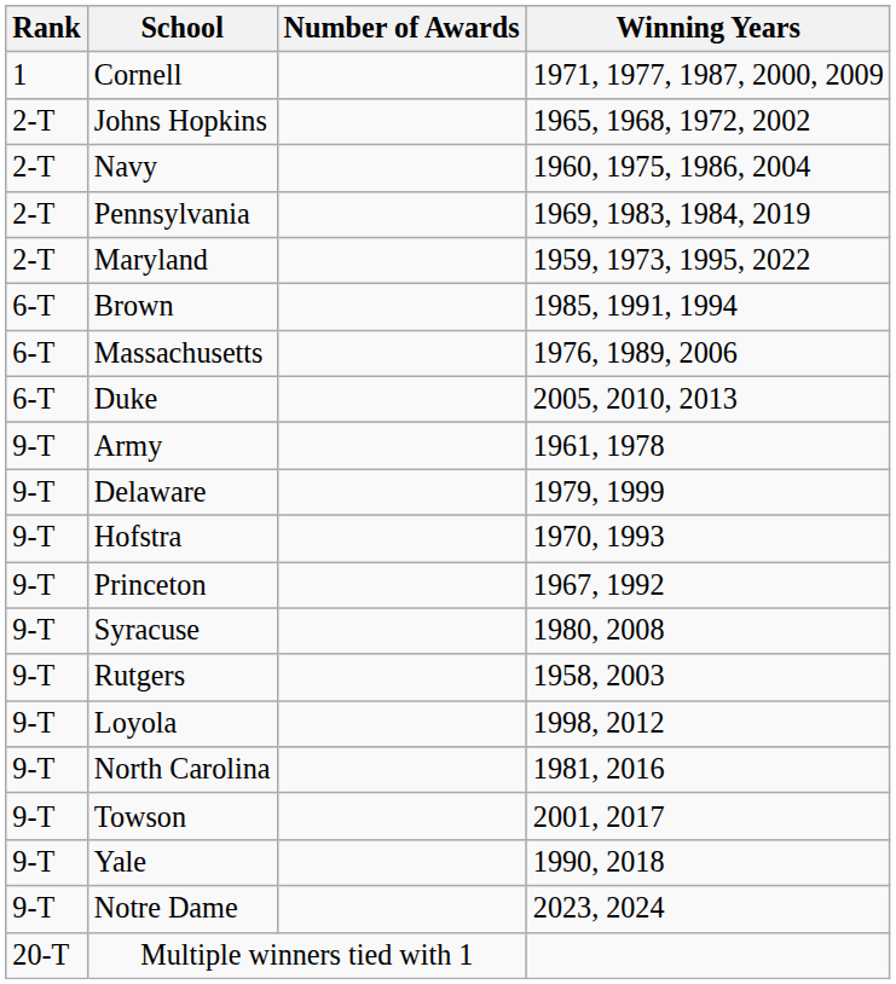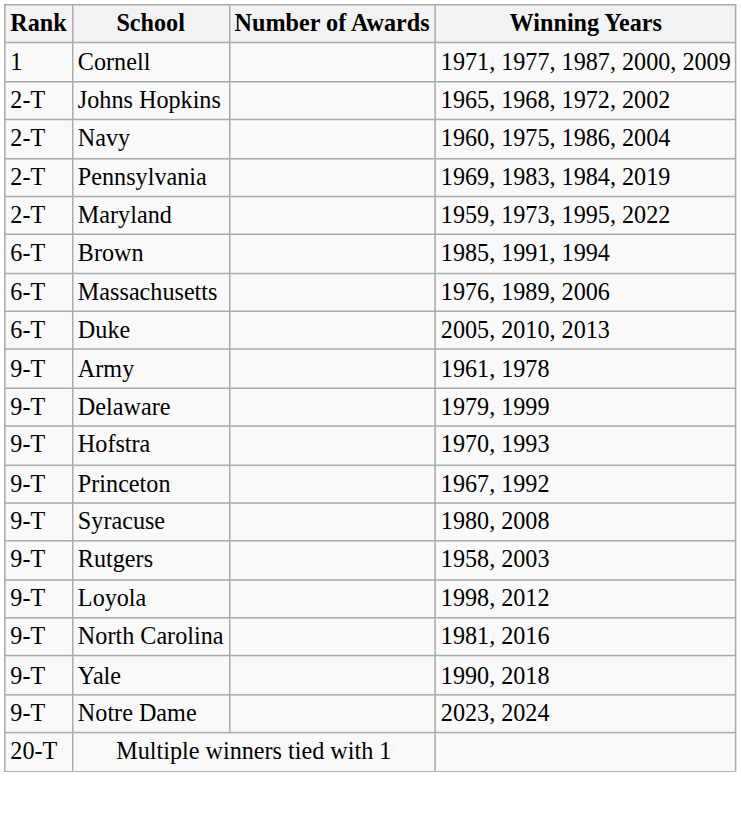- row: 9-T | Towson | 2001, 2017
